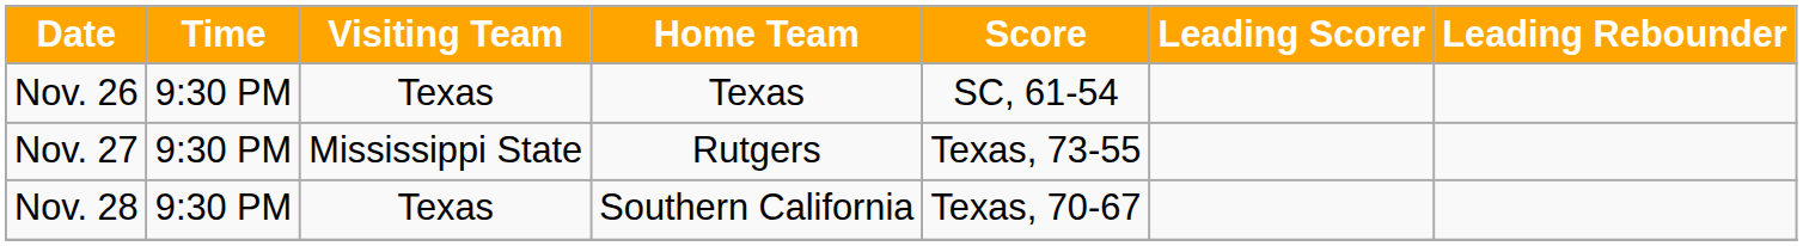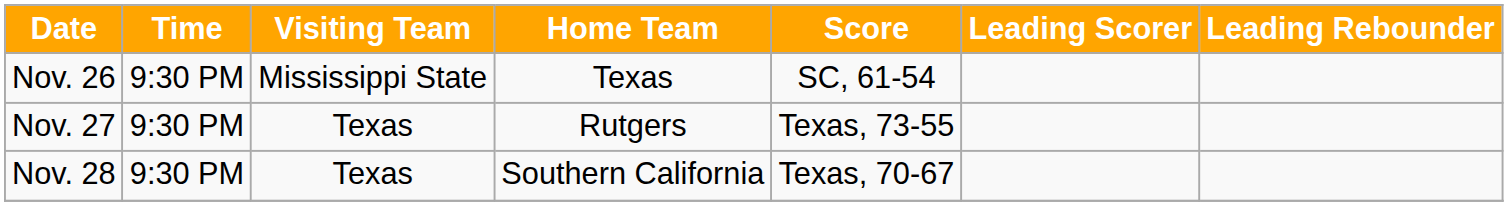Nov. 26 | Visiting Team: Texas -> Mississippi State
Nov. 27 | Visiting Team: Mississippi State -> Texas
